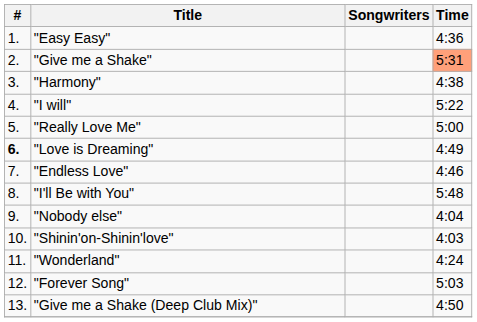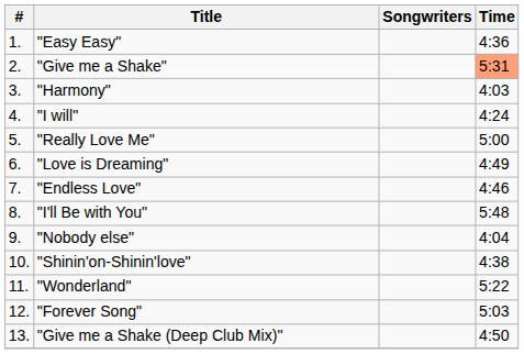"Harmony" | Time: 4:38 -> 4:03
"I will" | Time: 5:22 -> 4:24
"Love is Dreaming" | #: bold -> normal
"Shinin'on-Shinin'love" | Time: 4:03 -> 4:38
"Wonderland" | Time: 4:24 -> 5:22
